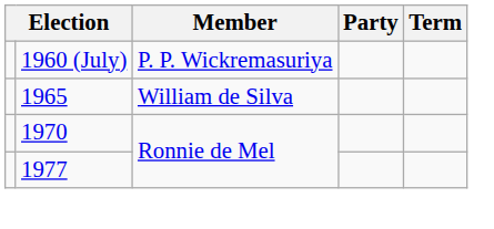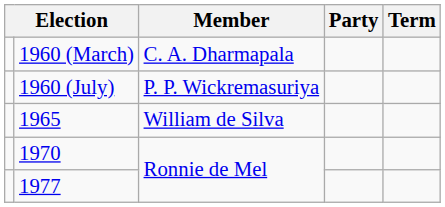+ row: 1960 (March) | C. A. Dharmapala
